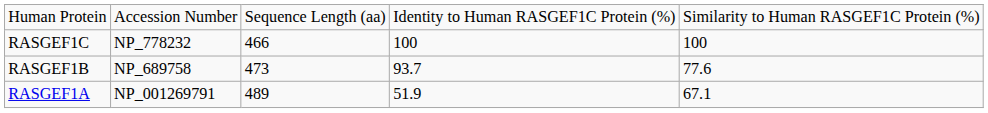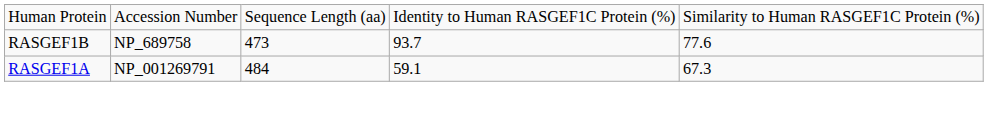- row: RASGEF1C | NP_778232 | 466 | 100 | 100
RASGEF1A | column 3: 489 -> 484
RASGEF1A | column 4: 51.9 -> 59.1
RASGEF1A | column 5: 67.1 -> 67.3
